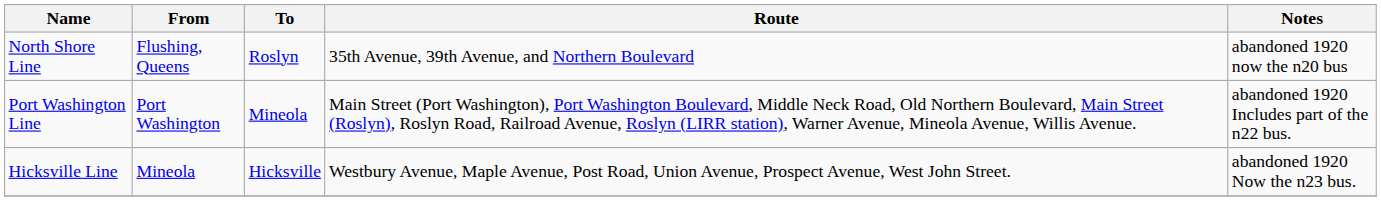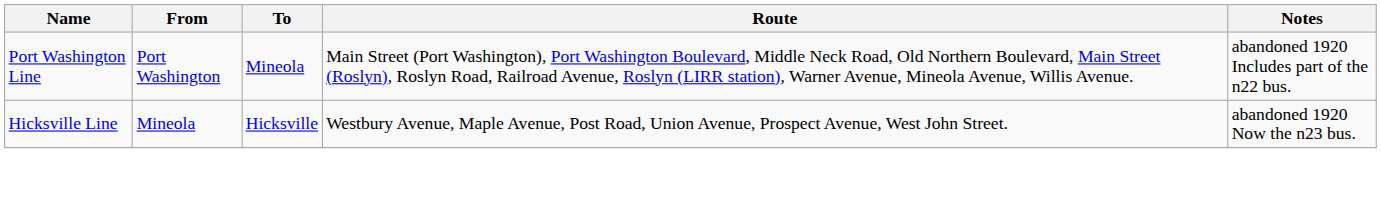- row: North Shore Line | Flushing, Queens | Roslyn | 35th Avenue, 39th Avenue, and Northern Boulevard | abandoned 1920 now the n20 bus
